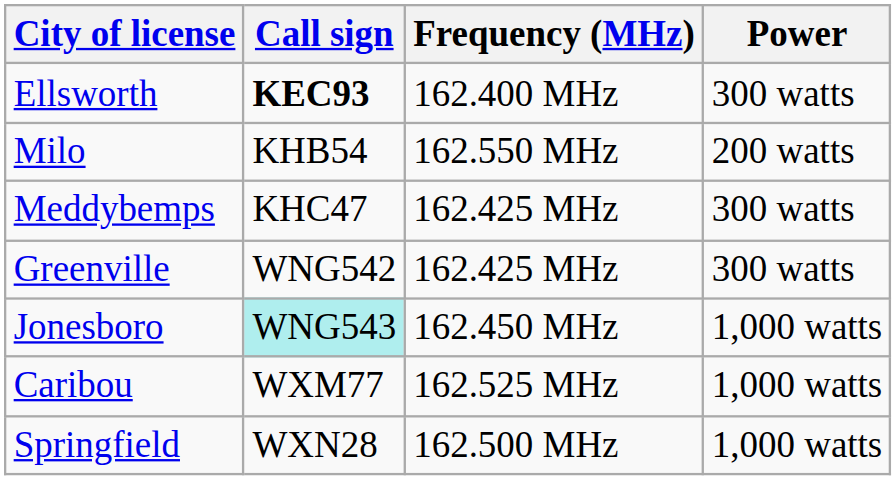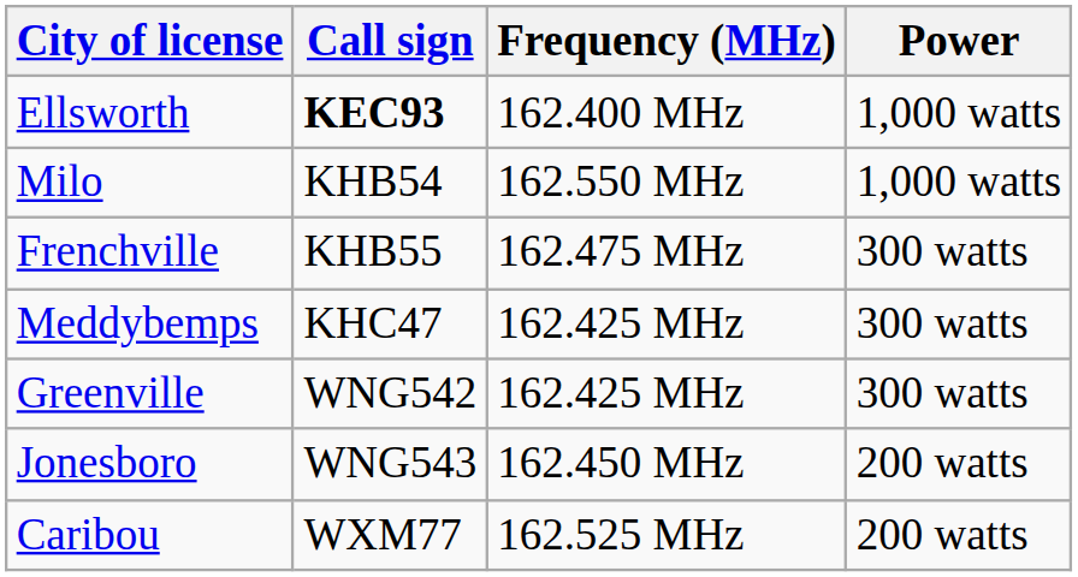Ellsworth | Power: 300 watts -> 1,000 watts
Milo | Power: 200 watts -> 1,000 watts
+ row: Frenchville | KHB55 | 162.475 MHz | 300 watts
Jonesboro | Call sign: paleturquoise background -> no background
Jonesboro | Power: 1,000 watts -> 200 watts
Caribou | Power: 1,000 watts -> 200 watts
- row: Springfield | WXN28 | 162.500 MHz | 1,000 watts
